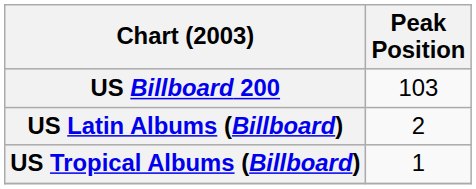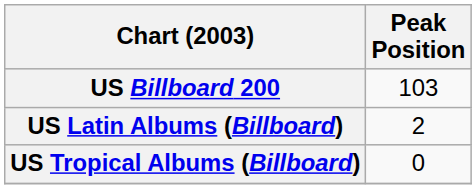US Tropical Albums (Billboard) | Peak Position: 1 -> 0
